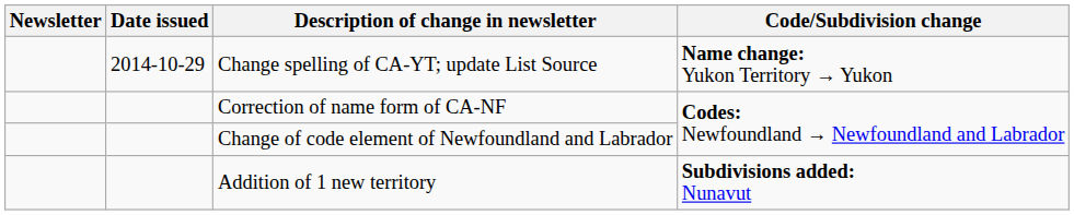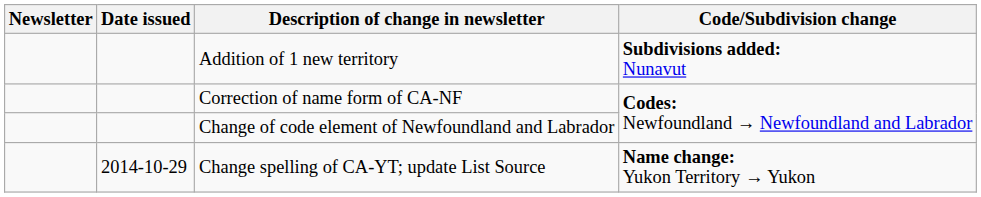rows swapped: Addition of 1 new territory <-> Change spelling of CA-YT; update List Source
